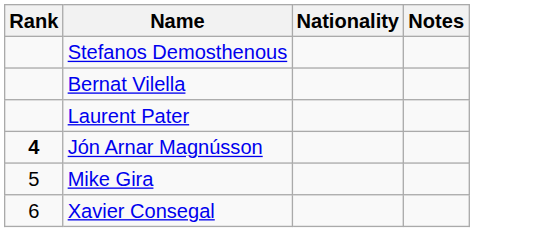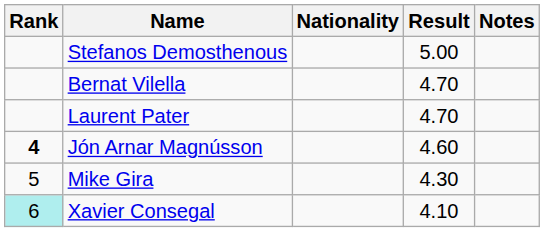+ column: Result | 5.00 | 4.70 | 4.70 | 4.60 | 4.30 | 4.10
Xavier Consegal | Rank: no background -> paleturquoise background
